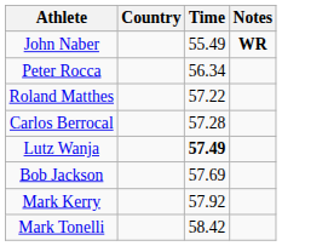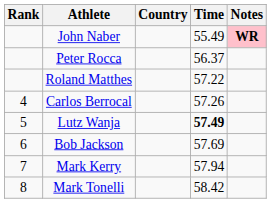+ column: Rank | 4 | 5 | 6 | 7 | 8
John Naber | Notes: no background -> pink background
Peter Rocca | Time: 56.34 -> 56.37
Carlos Berrocal | Time: 57.28 -> 57.26
Mark Kerry | Time: 57.92 -> 57.94
